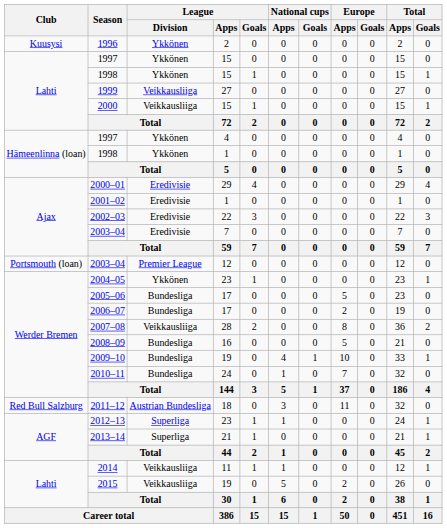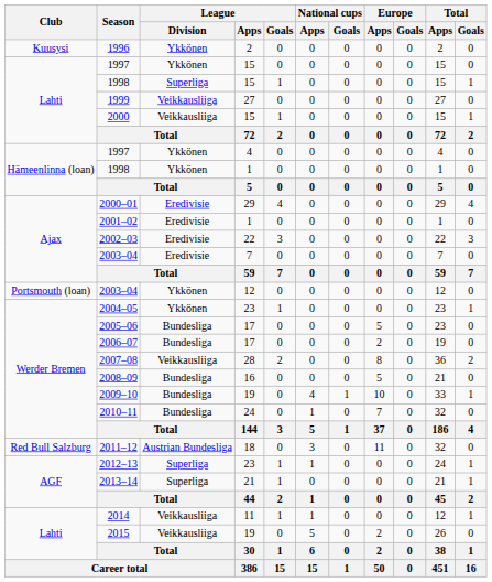1998 / 15 | League / Division: Ykkönen -> Superliga
2003–04 / 12 | League / Division: Premier League -> Ykkönen
